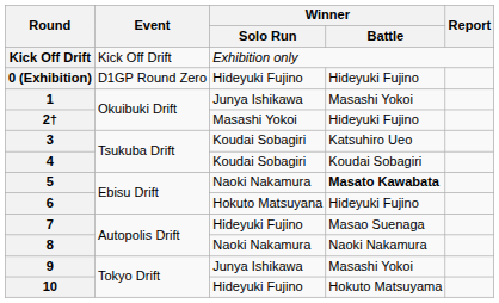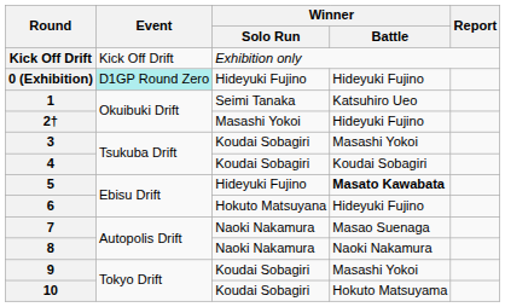0 (Exhibition) | Event: no background -> paleturquoise background
1 | Winner / Solo Run: Junya Ishikawa -> Seimi Tanaka
1 | Winner / Battle: Masashi Yokoi -> Katsuhiro Ueo
3 | Winner / Battle: Katsuhiro Ueo -> Masashi Yokoi
5 | Winner / Solo Run: Naoki Nakamura -> Hideyuki Fujino
7 | Winner / Solo Run: Hideyuki Fujino -> Naoki Nakamura
9 | Winner / Solo Run: Junya Ishikawa -> Koudai Sobagiri
10 | Winner / Solo Run: Hideyuki Fujino -> Koudai Sobagiri
